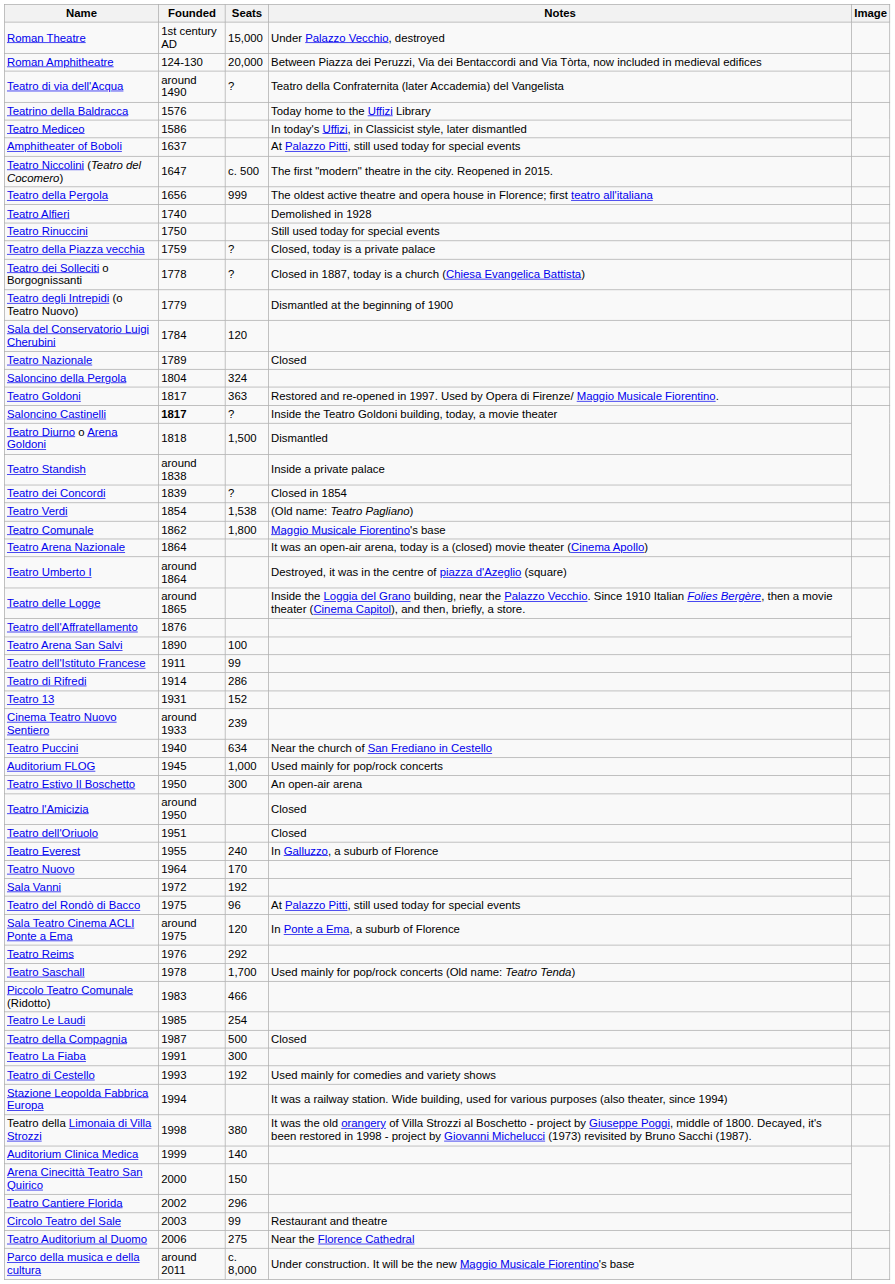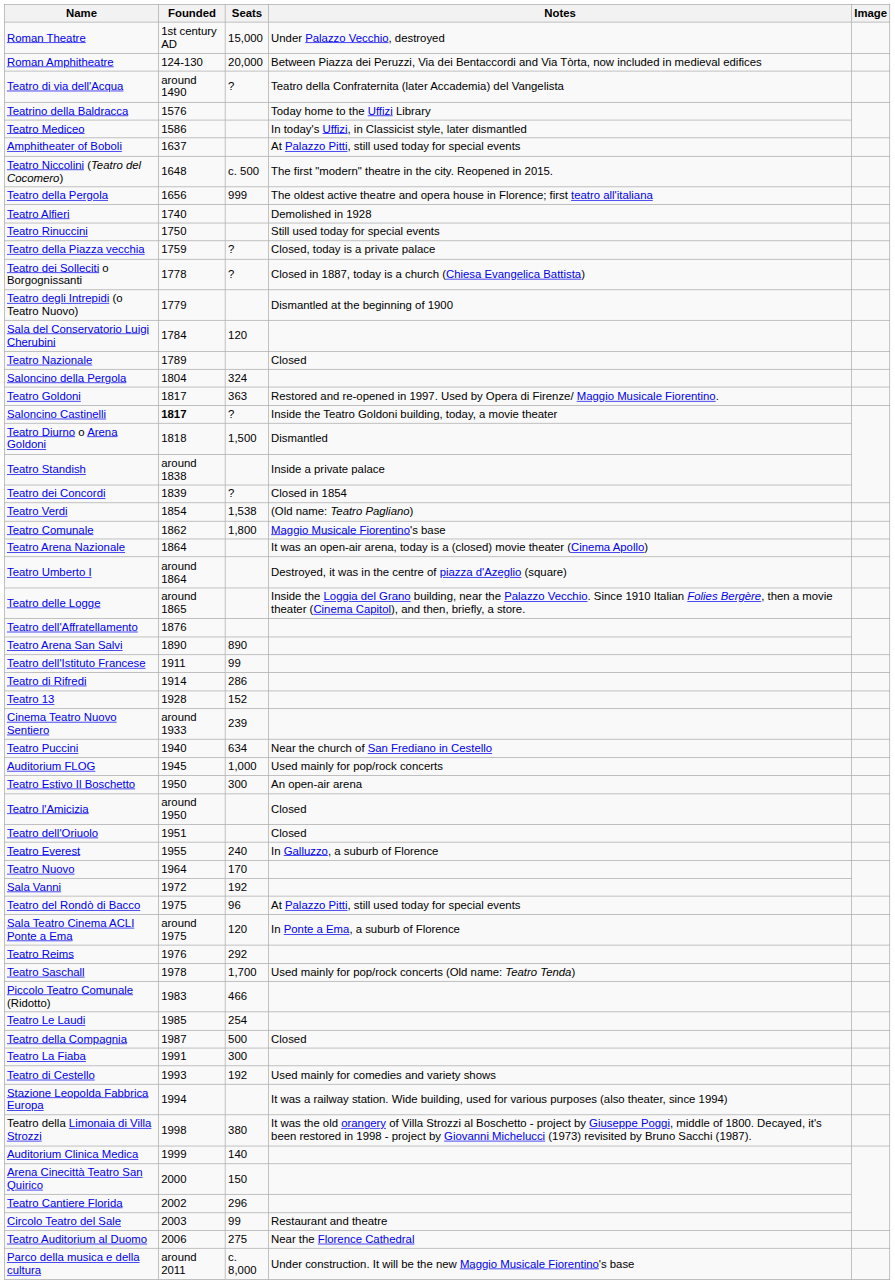Teatro Niccolini (Teatro del Cocomero) | Founded: 1647 -> 1648
Teatro Arena San Salvi | Seats: 100 -> 890
Teatro 13 | Founded: 1931 -> 1928
